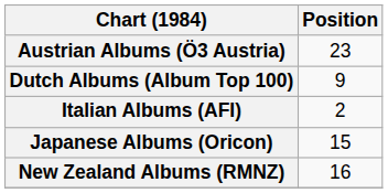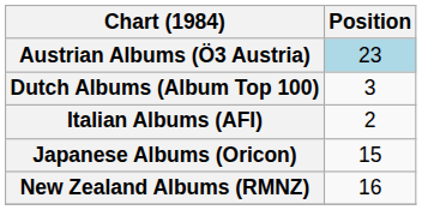Austrian Albums (Ö3 Austria) | Position: no background -> lightblue background
Dutch Albums (Album Top 100) | Position: 9 -> 3
